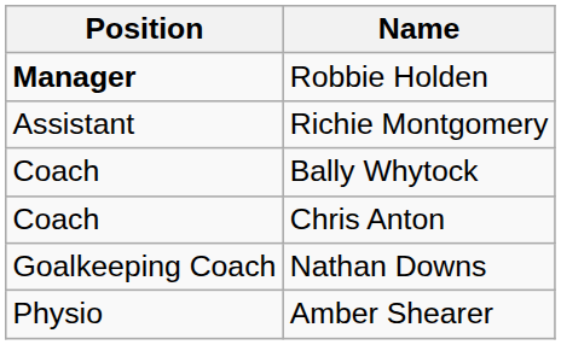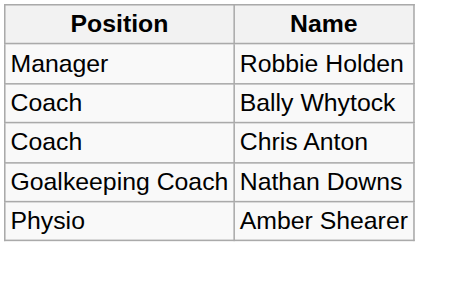Robbie Holden | Position: bold -> normal
- row: Assistant | Richie Montgomery
